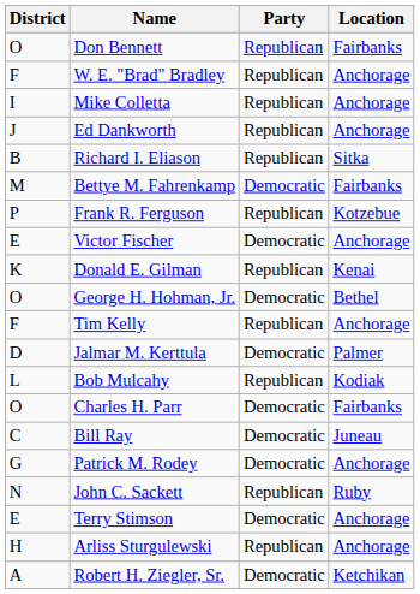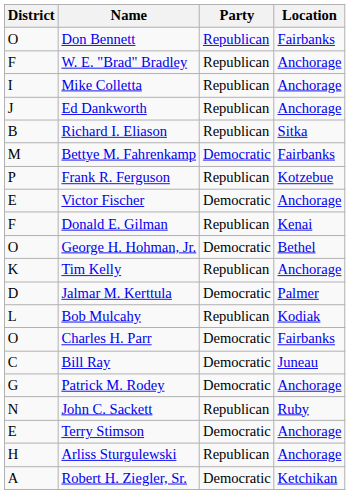Donald E. Gilman | District: K -> F
Tim Kelly | District: F -> K
